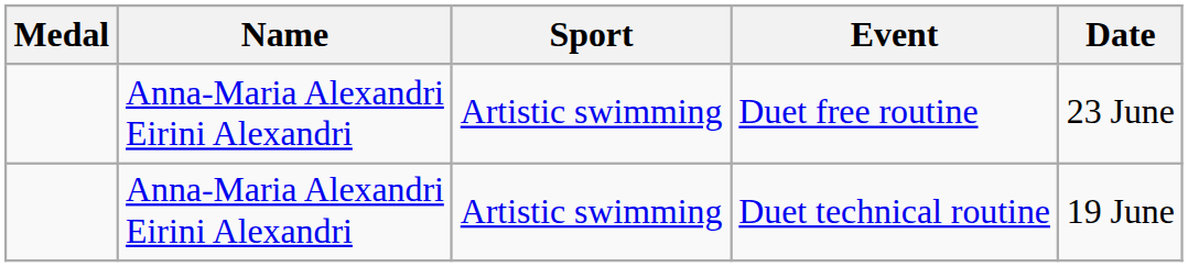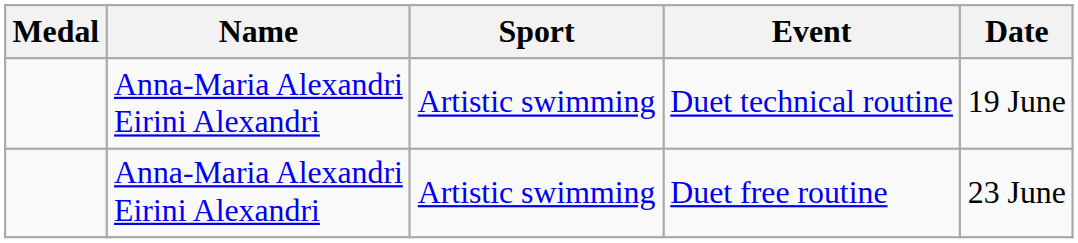rows swapped: Duet technical routine <-> Duet free routine
